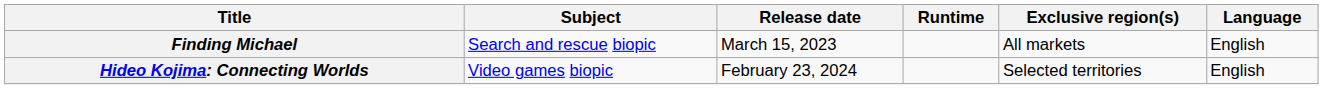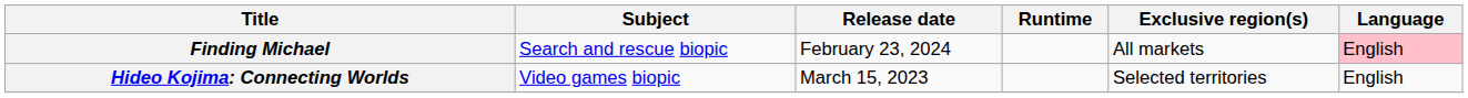Finding Michael | Release date: March 15, 2023 -> February 23, 2024
Finding Michael | Language: no background -> pink background
Hideo Kojima: Connecting Worlds | Release date: February 23, 2024 -> March 15, 2023
